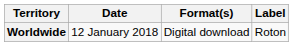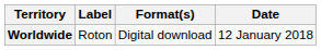columns swapped: Date <-> Label
